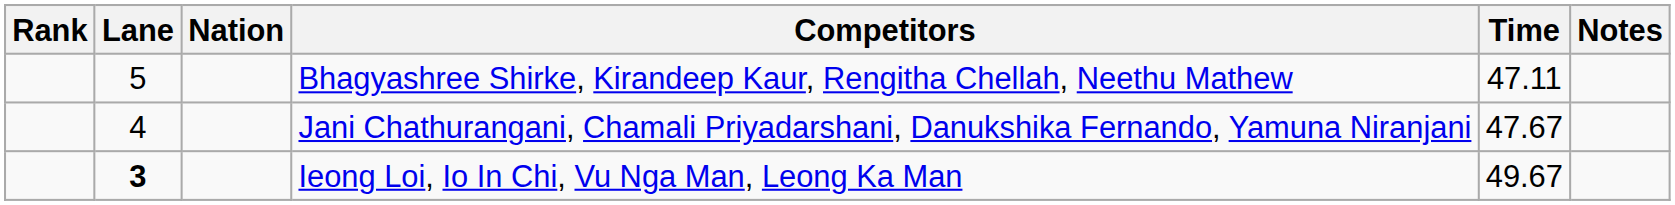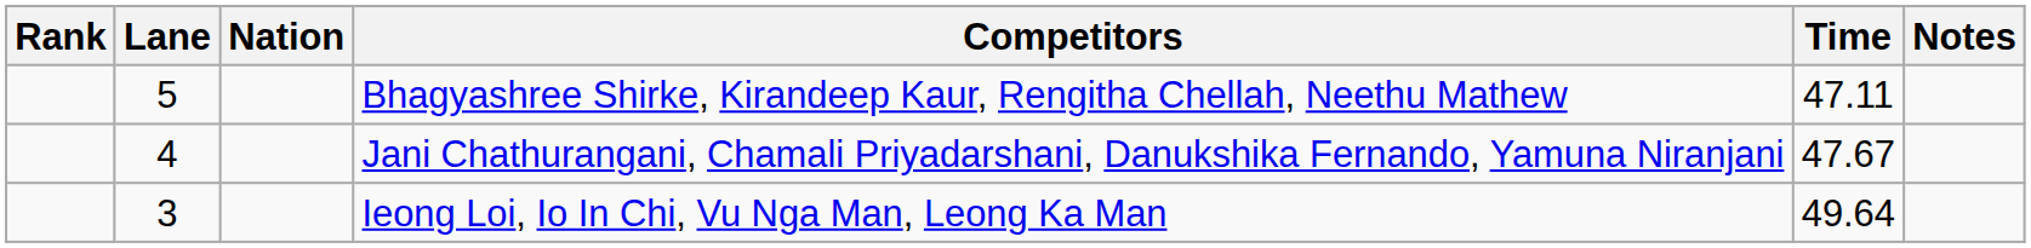Ieong Loi, Io In Chi, Vu Nga Man, Leong Ka Man | Lane: bold -> normal
Ieong Loi, Io In Chi, Vu Nga Man, Leong Ka Man | Time: 49.67 -> 49.64
